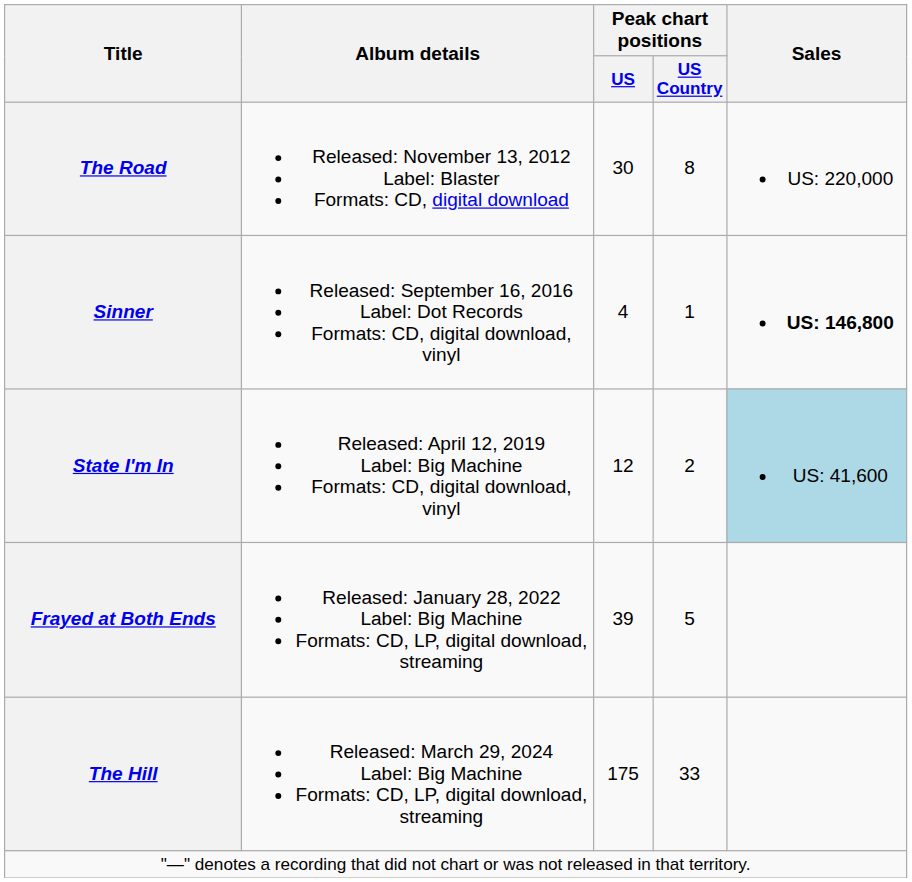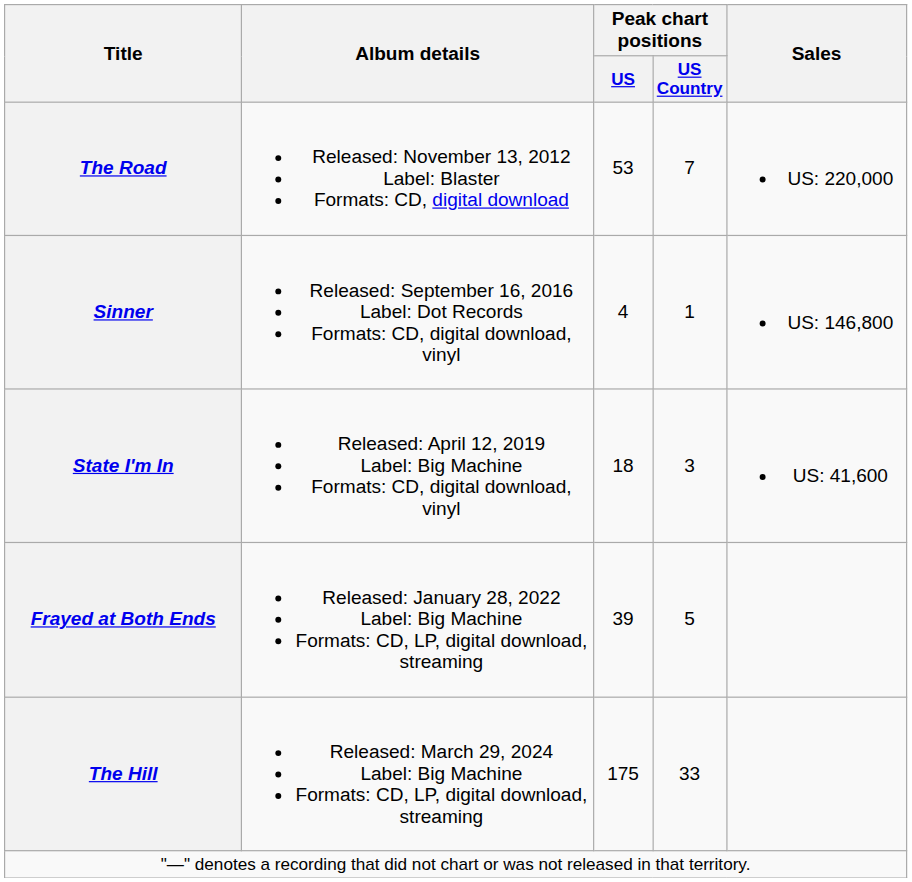The Road | Peak chart positions / US: 30 -> 53
The Road | Peak chart positions / US Country: 8 -> 7
Sinner | Sales: bold -> normal
State I'm In | Peak chart positions / US: 12 -> 18
State I'm In | Peak chart positions / US Country: 2 -> 3
State I'm In | Sales: lightblue background -> no background
